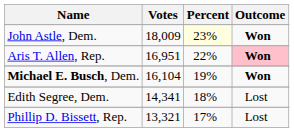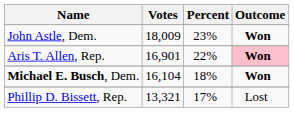John Astle, Dem. | Percent: lightyellow background -> no background
Aris T. Allen, Rep. | Votes: 16,951 -> 16,901
Michael E. Busch, Dem. | Percent: 19% -> 18%
- row: Edith Segree, Dem. | 14,341 | 18% | Lost
